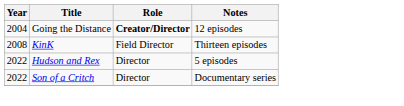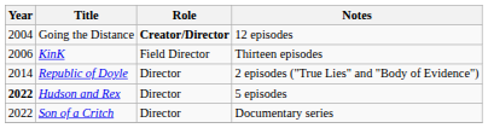KinK | Year: 2008 -> 2006
+ row: 2014 | Republic of Doyle | Director | 2 episodes ("True Lies" and "Body of Evidence")
Hudson and Rex | Year: normal -> bold
